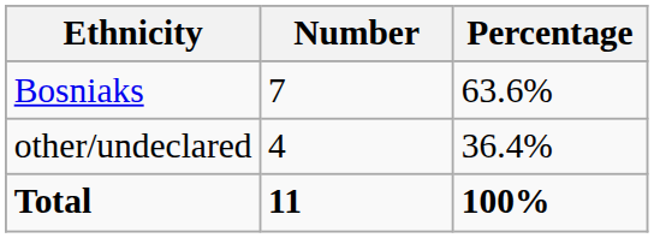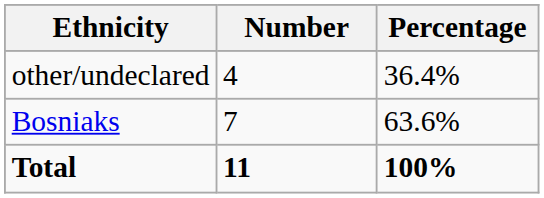rows swapped: Bosniaks <-> other/undeclared
